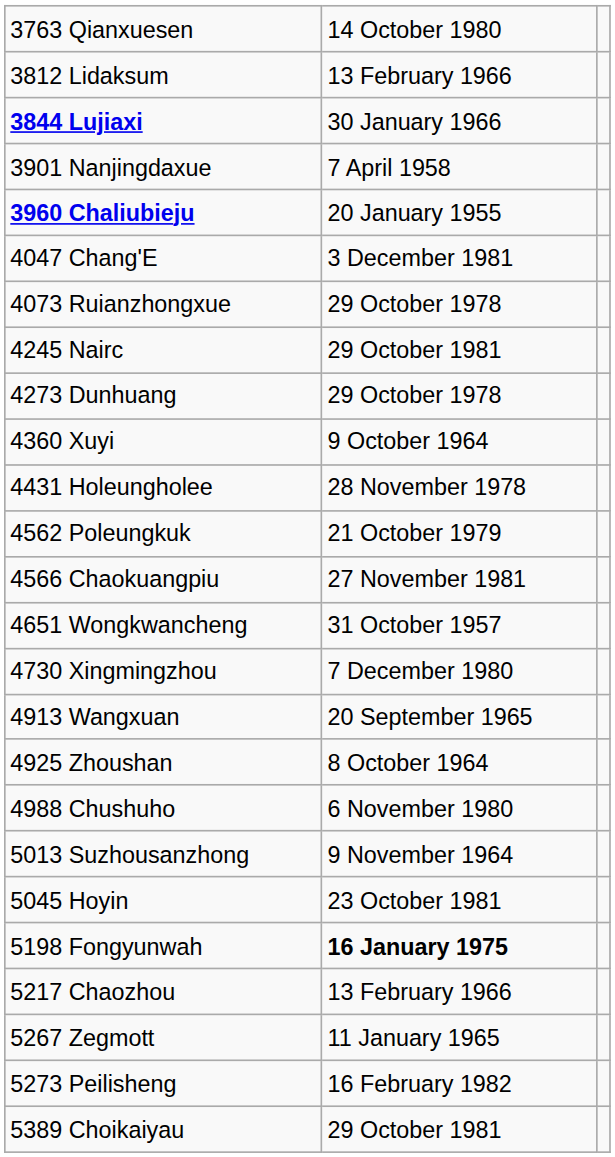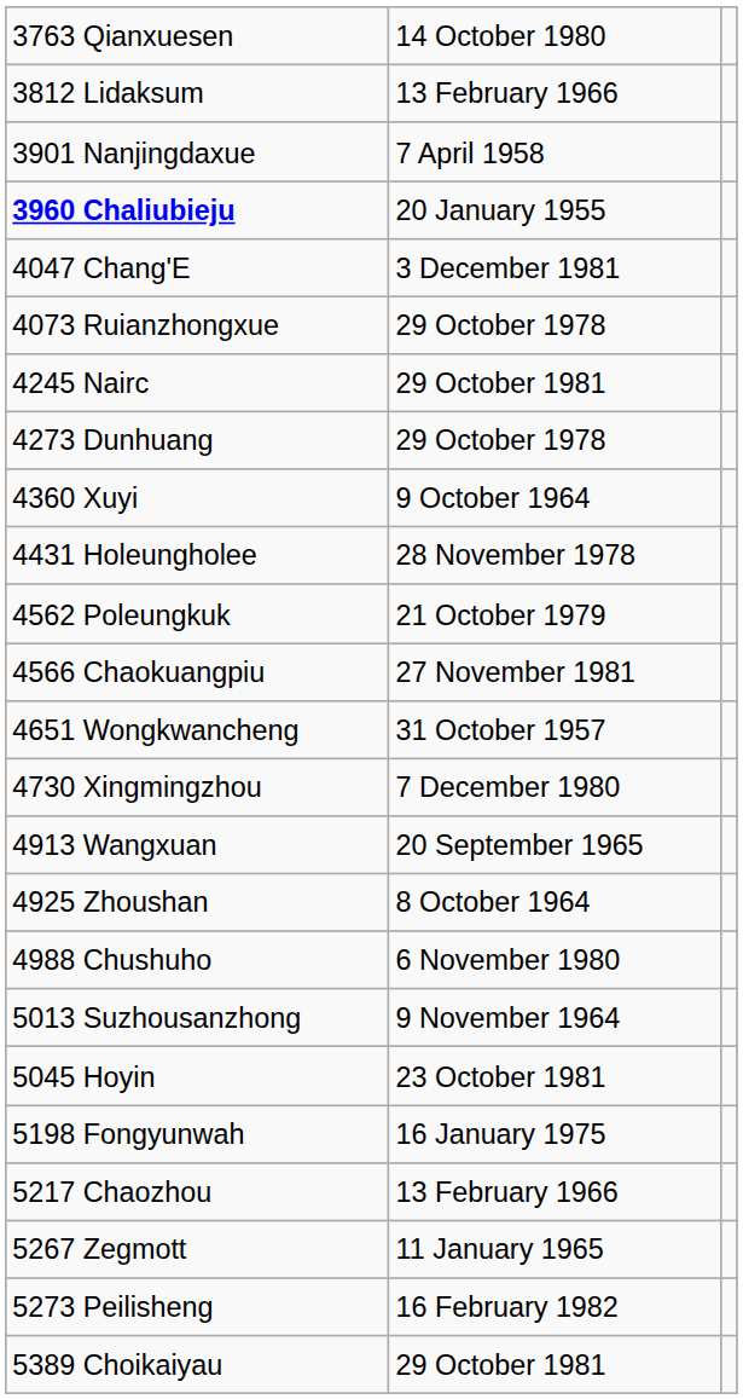- row: 3844 Lujiaxi | 30 January 1966
5198 Fongyunwah | column 2: bold -> normal
